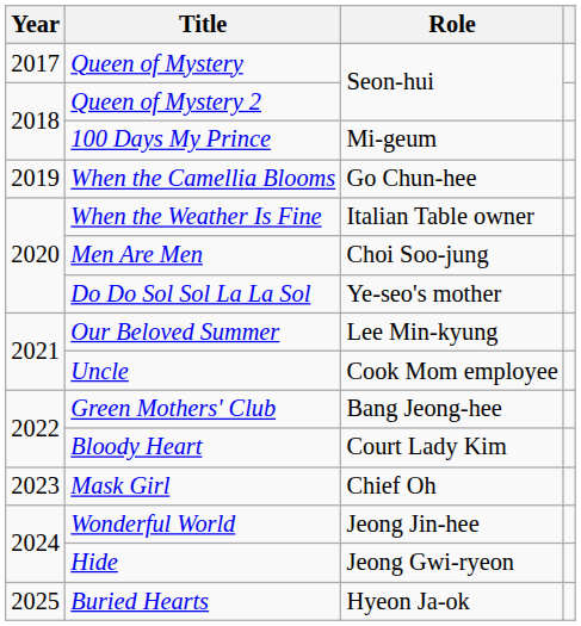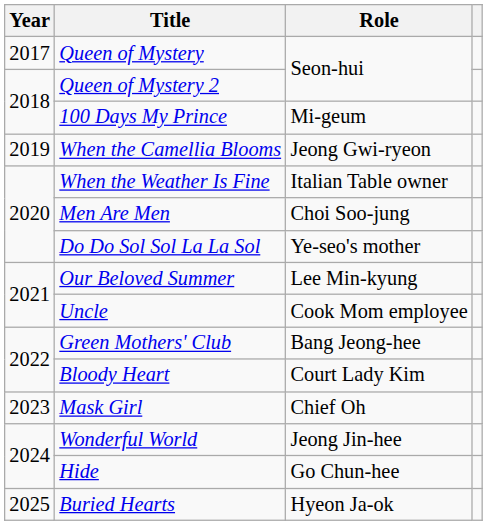When the Camellia Blooms | Role: Go Chun-hee -> Jeong Gwi-ryeon
Hide | Role: Jeong Gwi-ryeon -> Go Chun-hee
